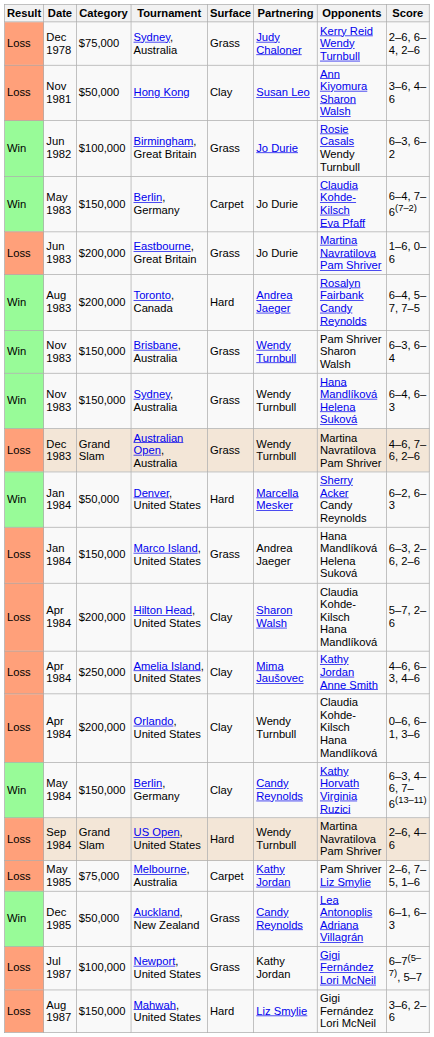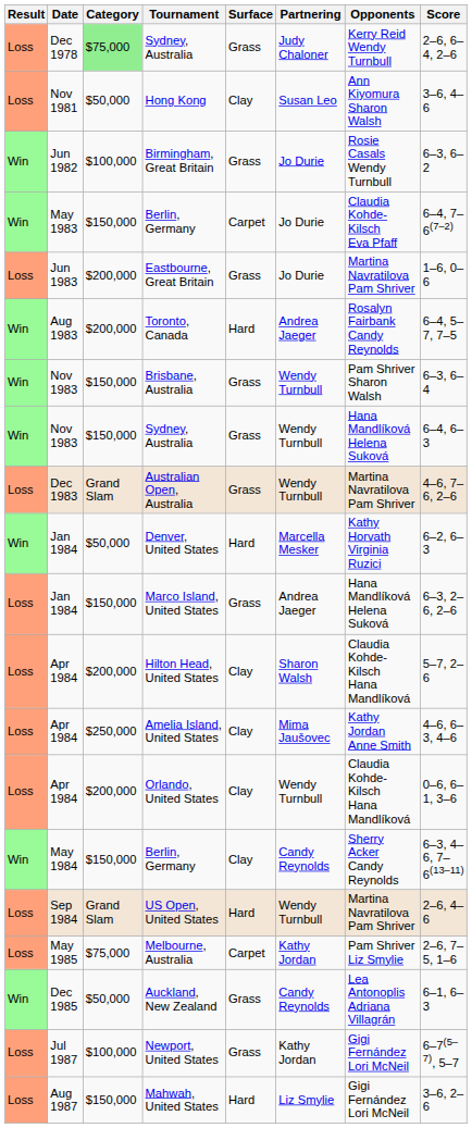Dec 1978 / Sydney, Australia | Category: no background -> lightgreen background
Denver, United States | Opponents: Sherry Acker Candy Reynolds -> Kathy Horvath Virginia Ruzici
May 1984 / Berlin, Germany | Opponents: Kathy Horvath Virginia Ruzici -> Sherry Acker Candy Reynolds
